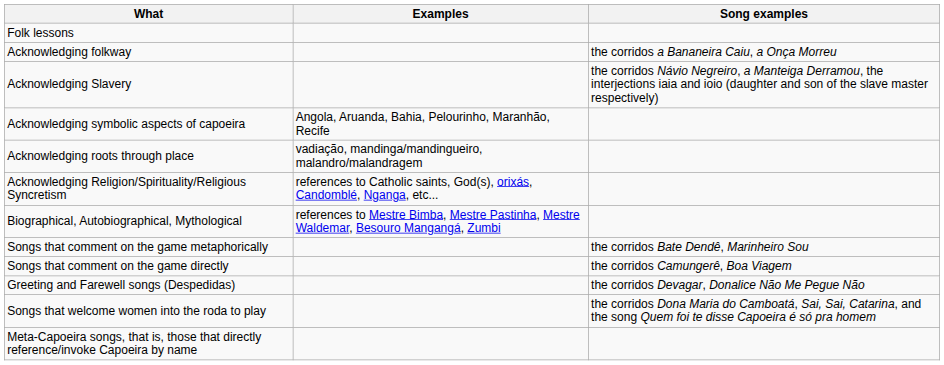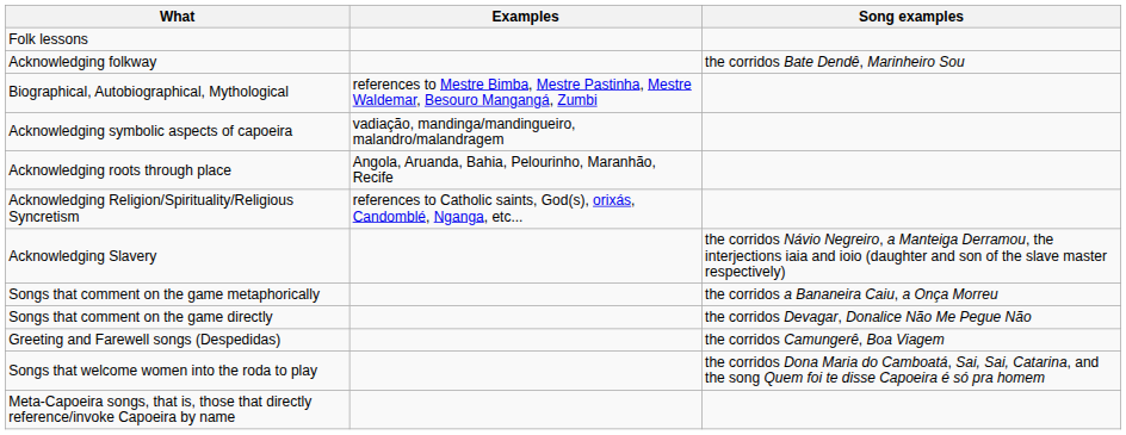Acknowledging folkway | Song examples: the corridos a Bananeira Caiu, a Onça Morreu -> the corridos Bate Dendê, Marinheiro Sou
rows swapped: Acknowledging Slavery <-> Biographical, Autobiographical, Mythological
Acknowledging symbolic aspects of capoeira | Examples: Angola, Aruanda, Bahia, Pelourinho, Maranhão, Recife -> vadiação, mandinga/mandingueiro, malandro/malandragem
Acknowledging roots through place | Examples: vadiação, mandinga/mandingueiro, malandro/malandragem -> Angola, Aruanda, Bahia, Pelourinho, Maranhão, Recife
Songs that comment on the game metaphorically | Song examples: the corridos Bate Dendê, Marinheiro Sou -> the corridos a Bananeira Caiu, a Onça Morreu
Songs that comment on the game directly | Song examples: the corridos Camungerê, Boa Viagem -> the corridos Devagar, Donalice Não Me Pegue Não
Greeting and Farewell songs (Despedidas) | Song examples: the corridos Devagar, Donalice Não Me Pegue Não -> the corridos Camungerê, Boa Viagem
